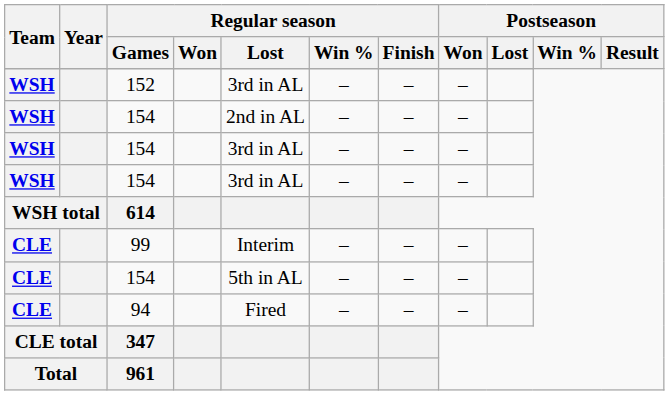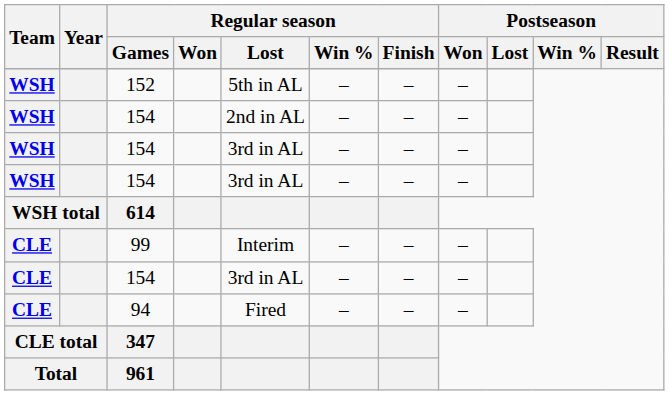152 | Regular season / Lost: 3rd in AL -> 5th in AL
CLE / 154 | Regular season / Lost: 5th in AL -> 3rd in AL
